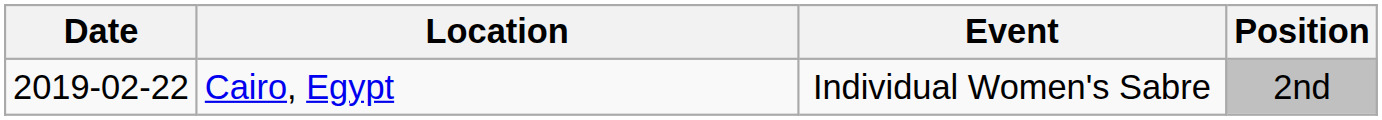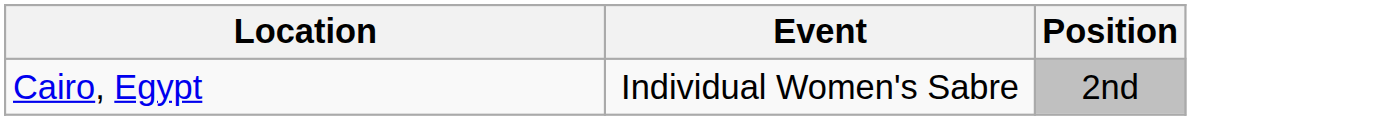- column: Date | 2019-02-22
